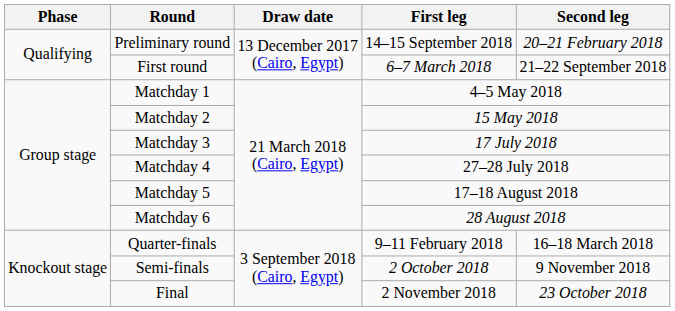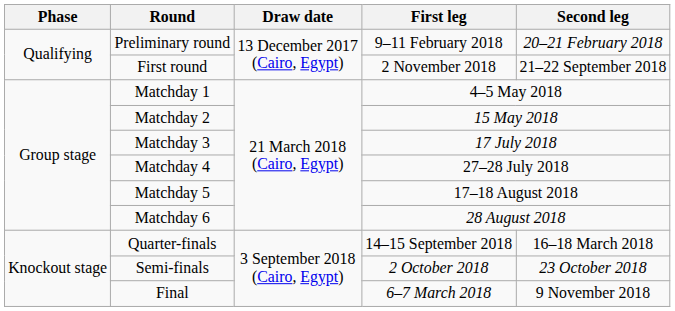Preliminary round | First leg: 14–15 September 2018 -> 9–11 February 2018
First round | First leg: 6–7 March 2018 -> 2 November 2018
Quarter-finals | First leg: 9–11 February 2018 -> 14–15 September 2018
Semi-finals | Second leg: 9 November 2018 -> 23 October 2018
Final | First leg: 2 November 2018 -> 6–7 March 2018
Final | Second leg: 23 October 2018 -> 9 November 2018
